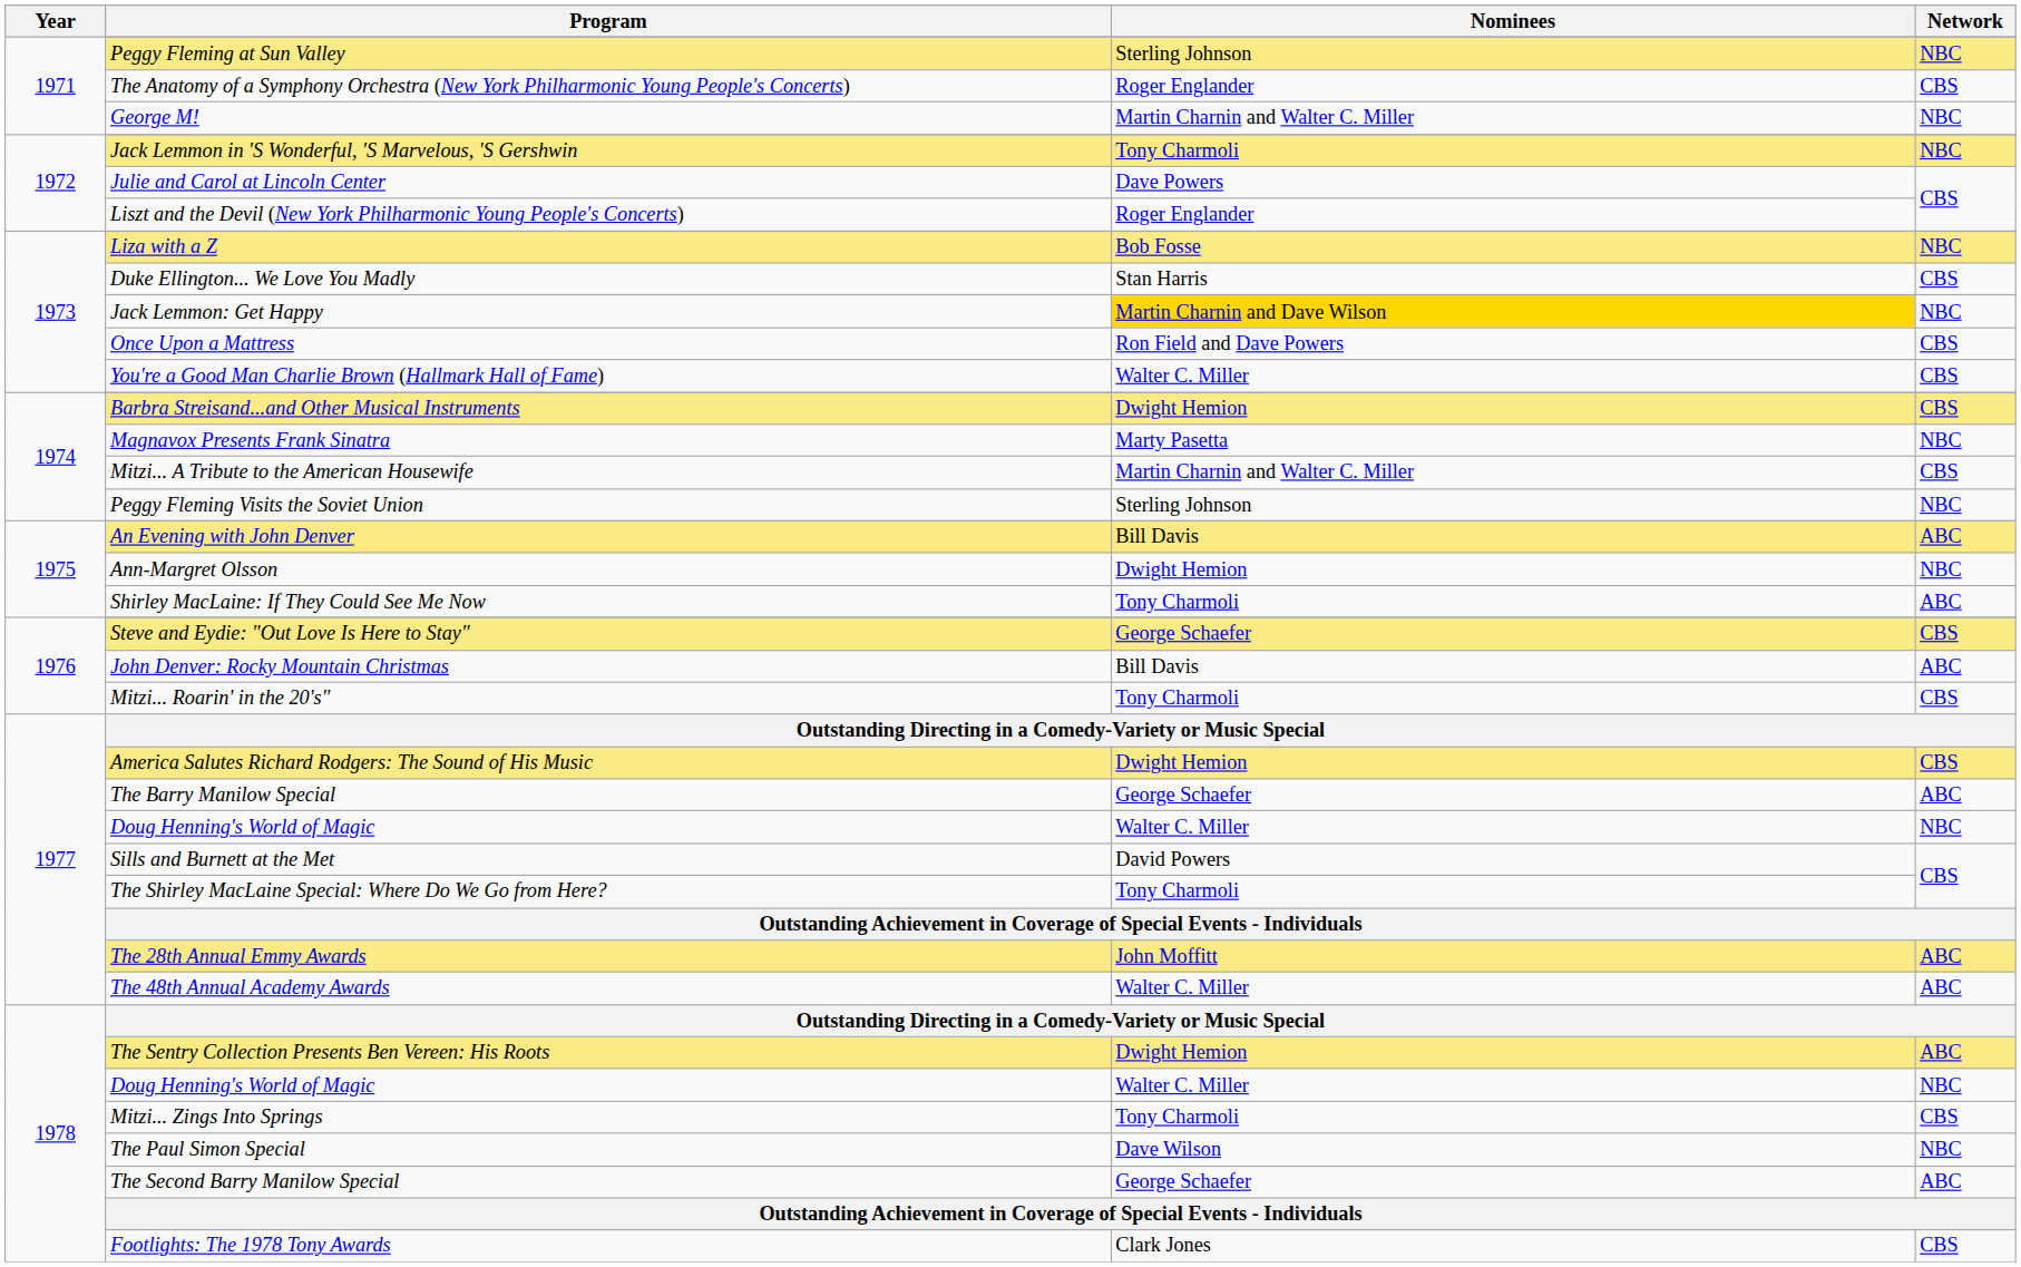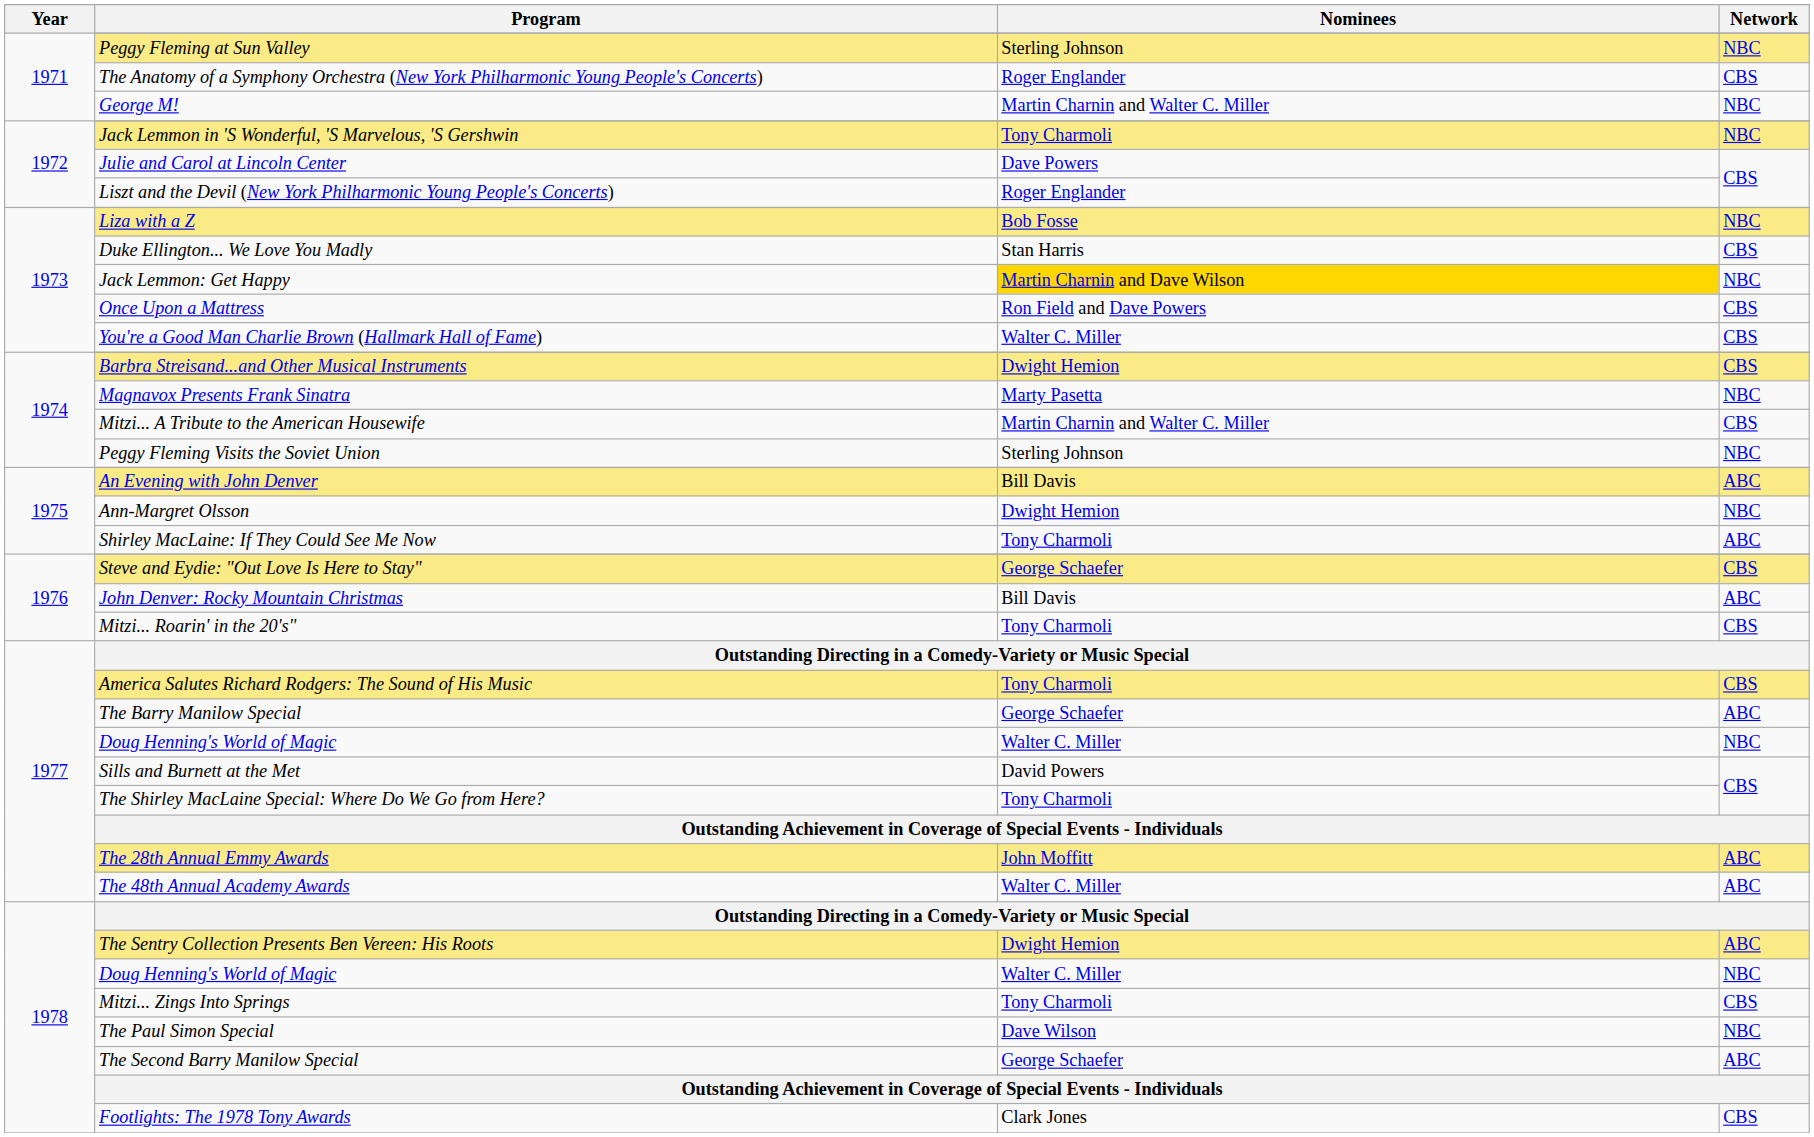America Salutes Richard Rodgers: The Sound of His Music | Nominees: Dwight Hemion -> Tony Charmoli
